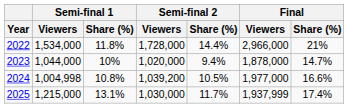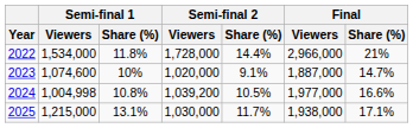2023 | Semi-final 1 / Viewers: 1,044,000 -> 1,074,600
2023 | Semi-final 2 / Share (%): 9.4% -> 9.1%
2023 | Final / Viewers: 1,878,000 -> 1,887,000
2025 | Final / Viewers: 1,937,999 -> 1,938,000
2025 | Final / Share (%): 17.4% -> 17.1%
